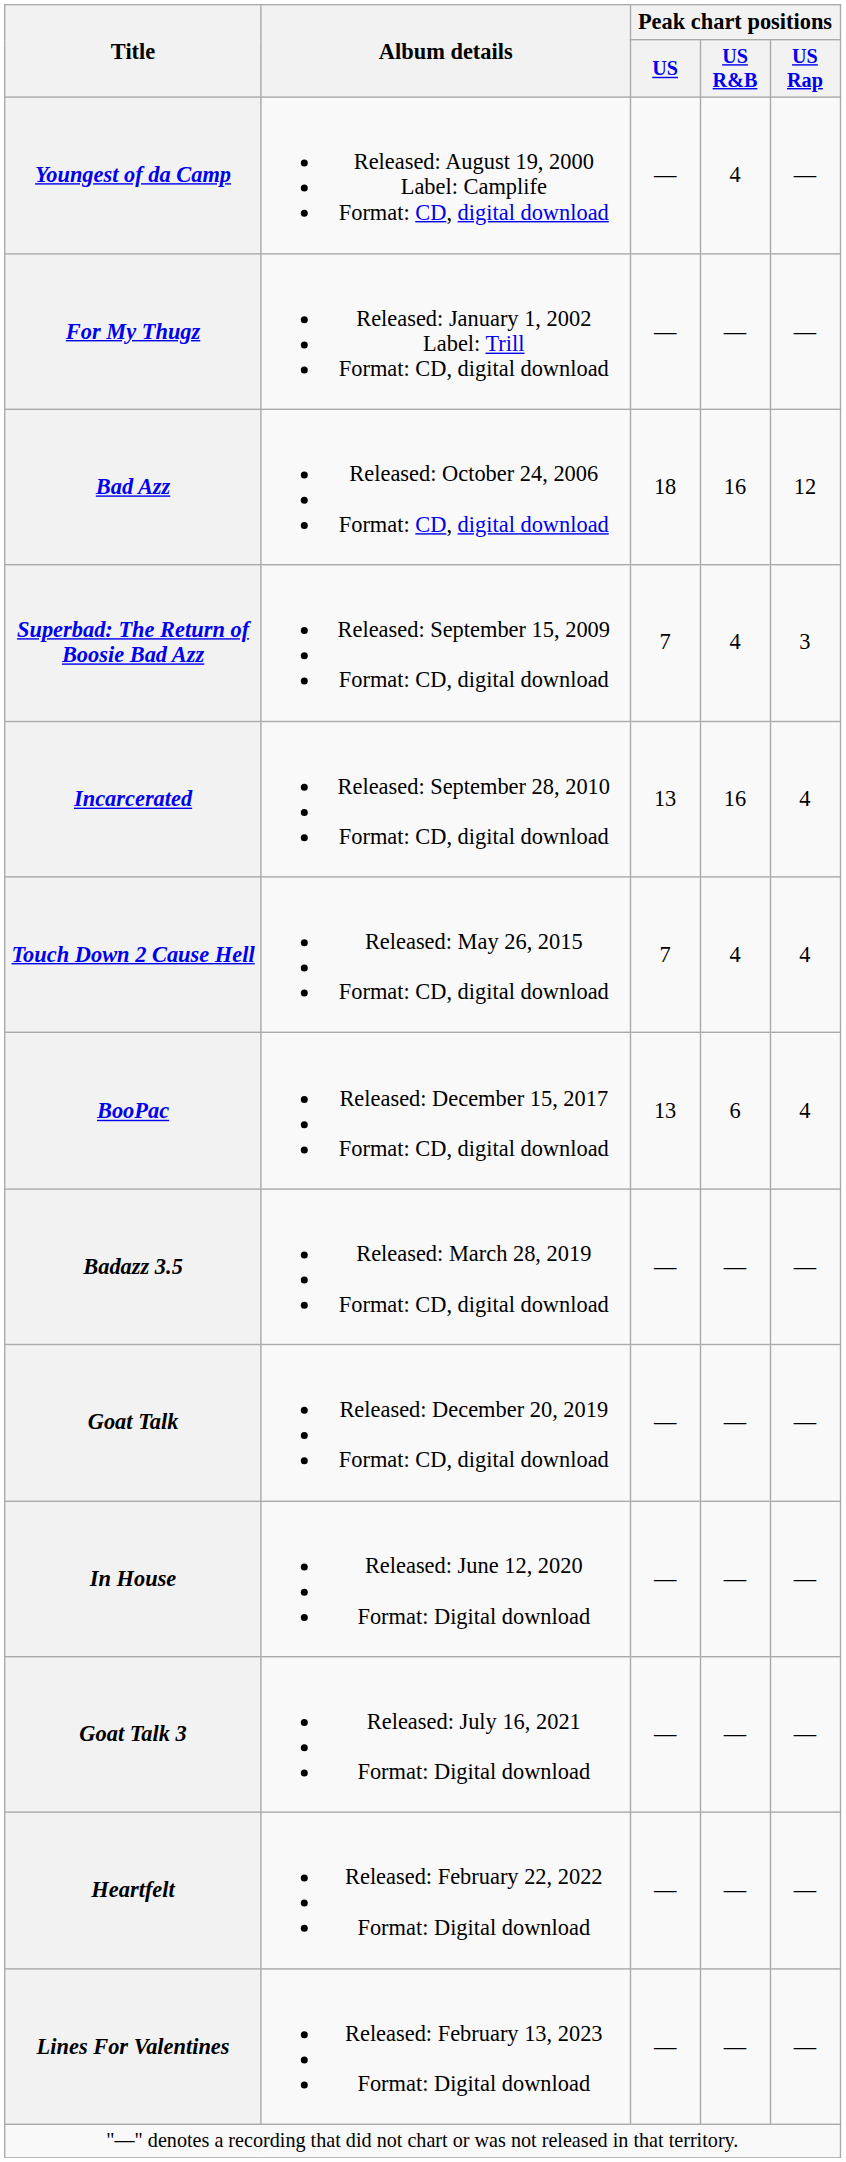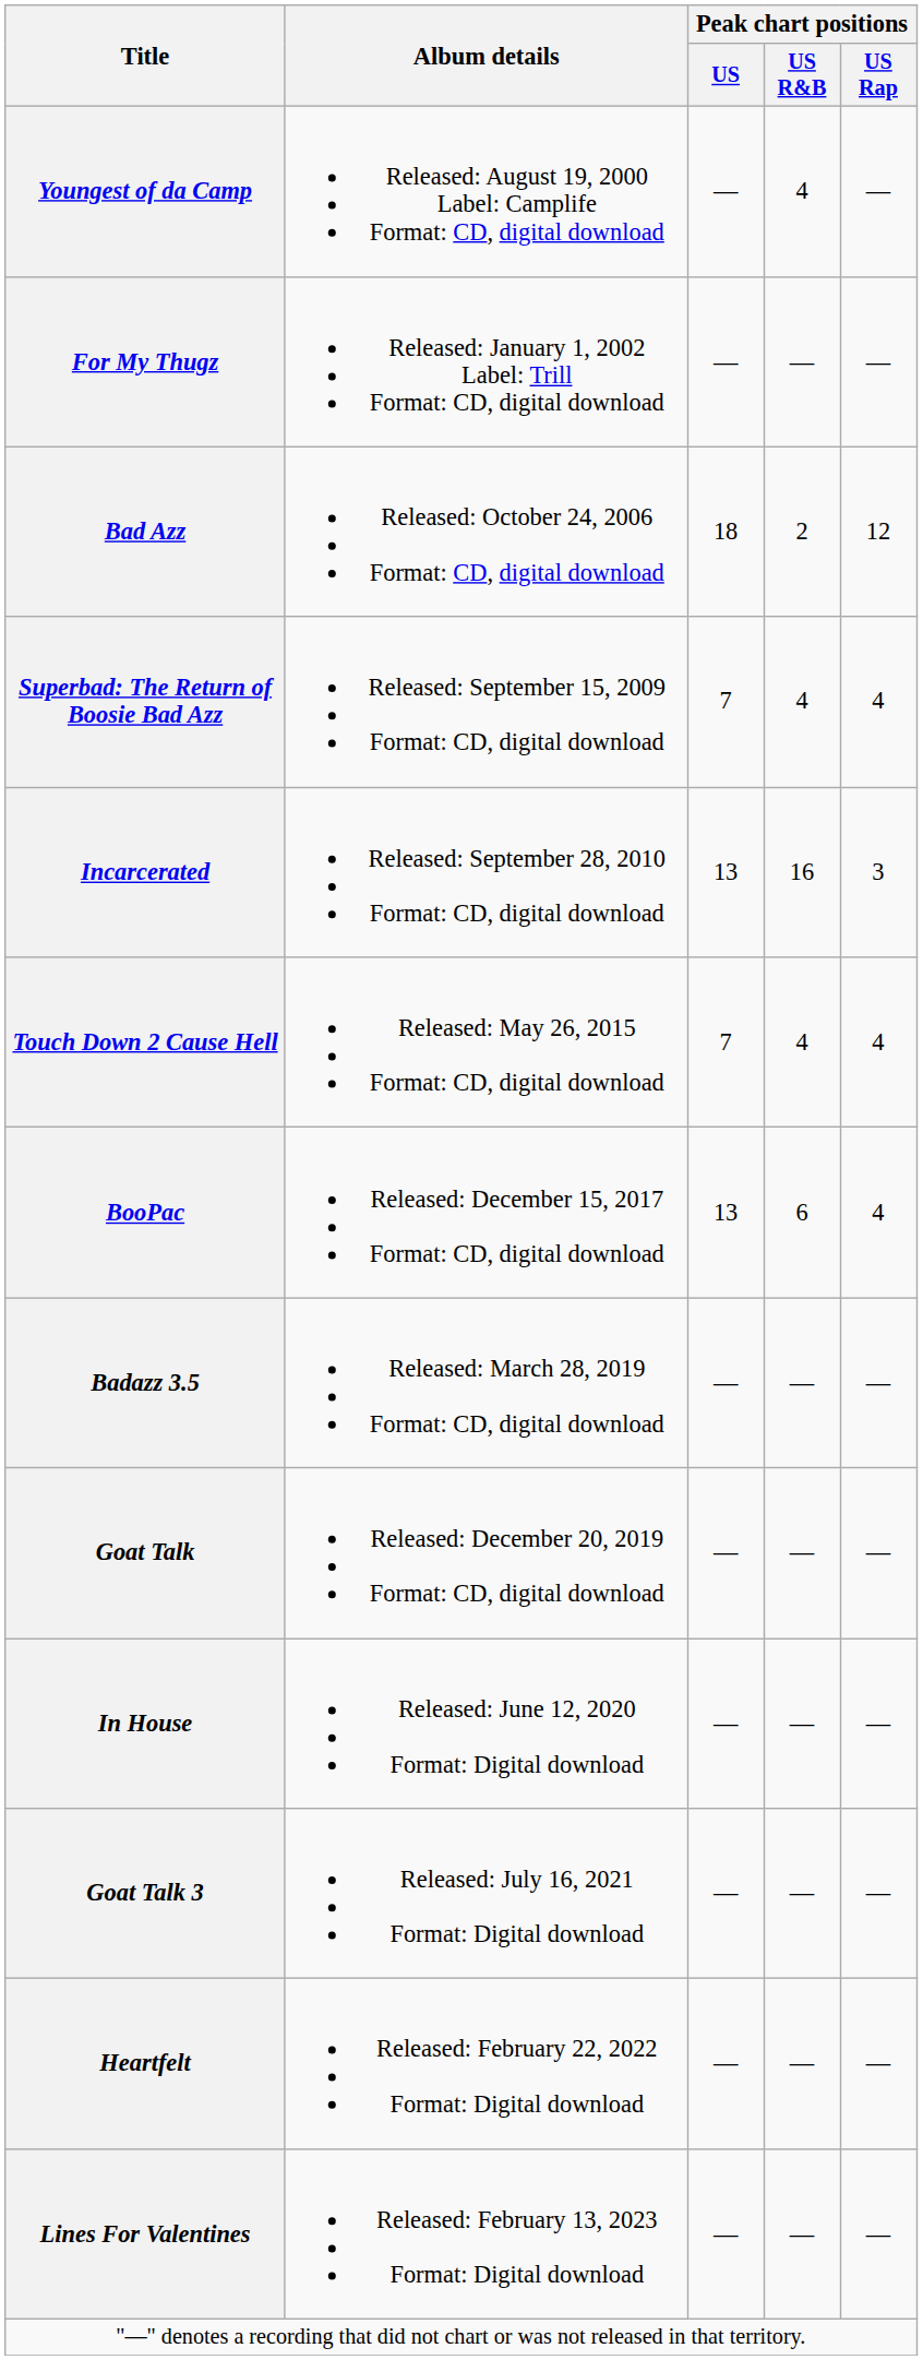Bad Azz | Peak chart positions / US R&B: 16 -> 2
Superbad: The Return of Boosie Bad Azz | Peak chart positions / US Rap: 3 -> 4
Incarcerated | Peak chart positions / US Rap: 4 -> 3
